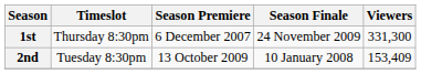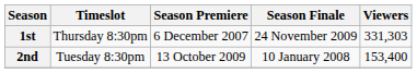1st | Viewers: 331,300 -> 331,303
2nd | Viewers: 153,409 -> 153,400
